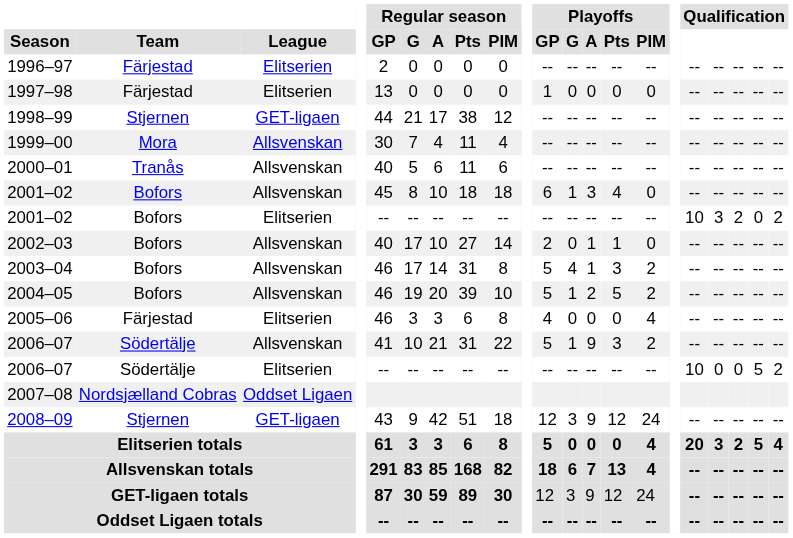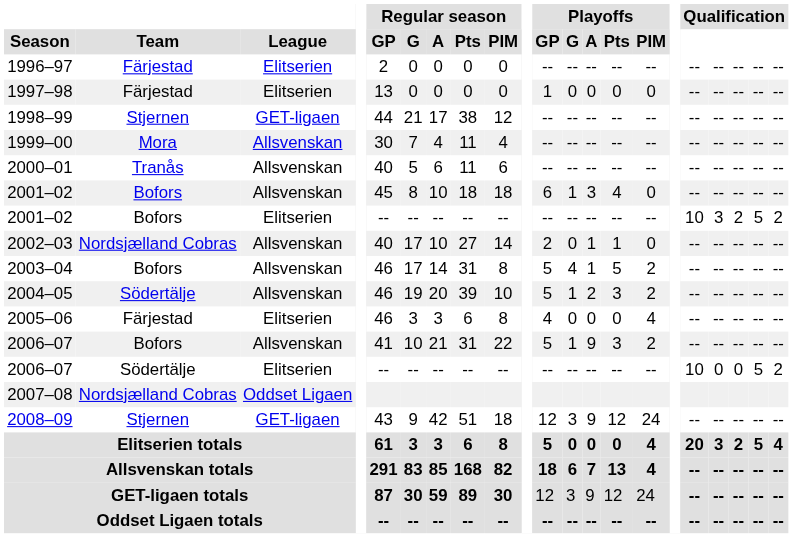2001–02 / Elitserien | column 20: 0 -> 5
2002–03 | Team: Bofors -> Nordsjælland Cobras
2003–04 | Playoffs / Pts: 3 -> 5
2004–05 | Team: Bofors -> Södertälje
2004–05 | Playoffs / Pts: 5 -> 3
2006–07 / Allsvenskan | Team: Södertälje -> Bofors
